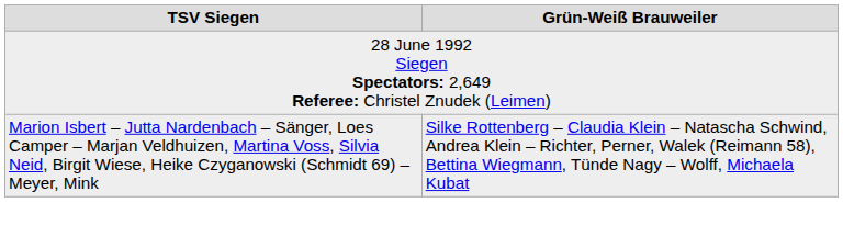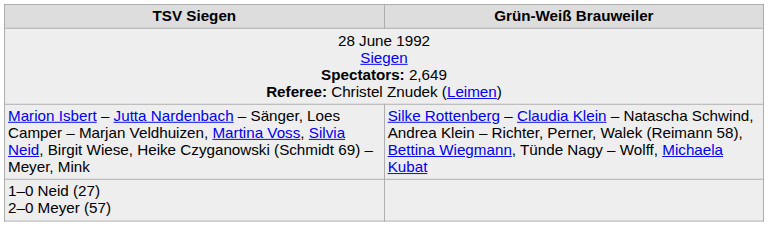+ row: 1–0 Neid (27) 2–0 Meyer (57)
